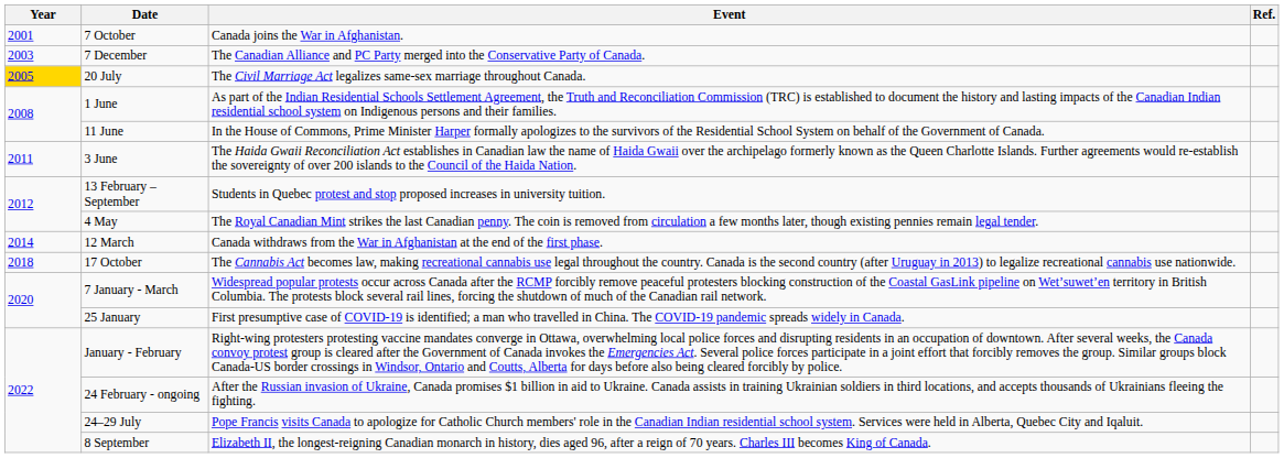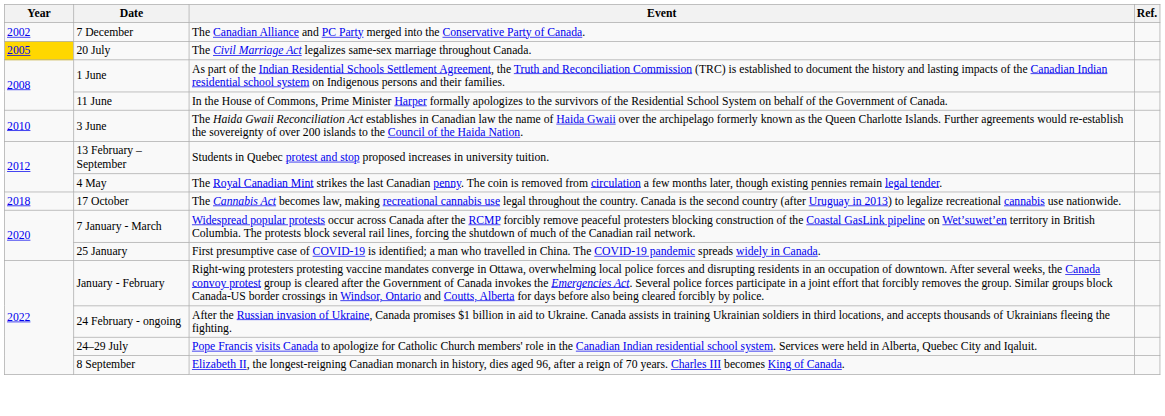- row: 2001 | 7 October | Canada joins the War in Afghanistan.
7 December | Year: 2003 -> 2002
3 June | Year: 2011 -> 2010
- row: 2014 | 12 March | Canada withdraws from the War in Afghanistan at the end of the first phase.
